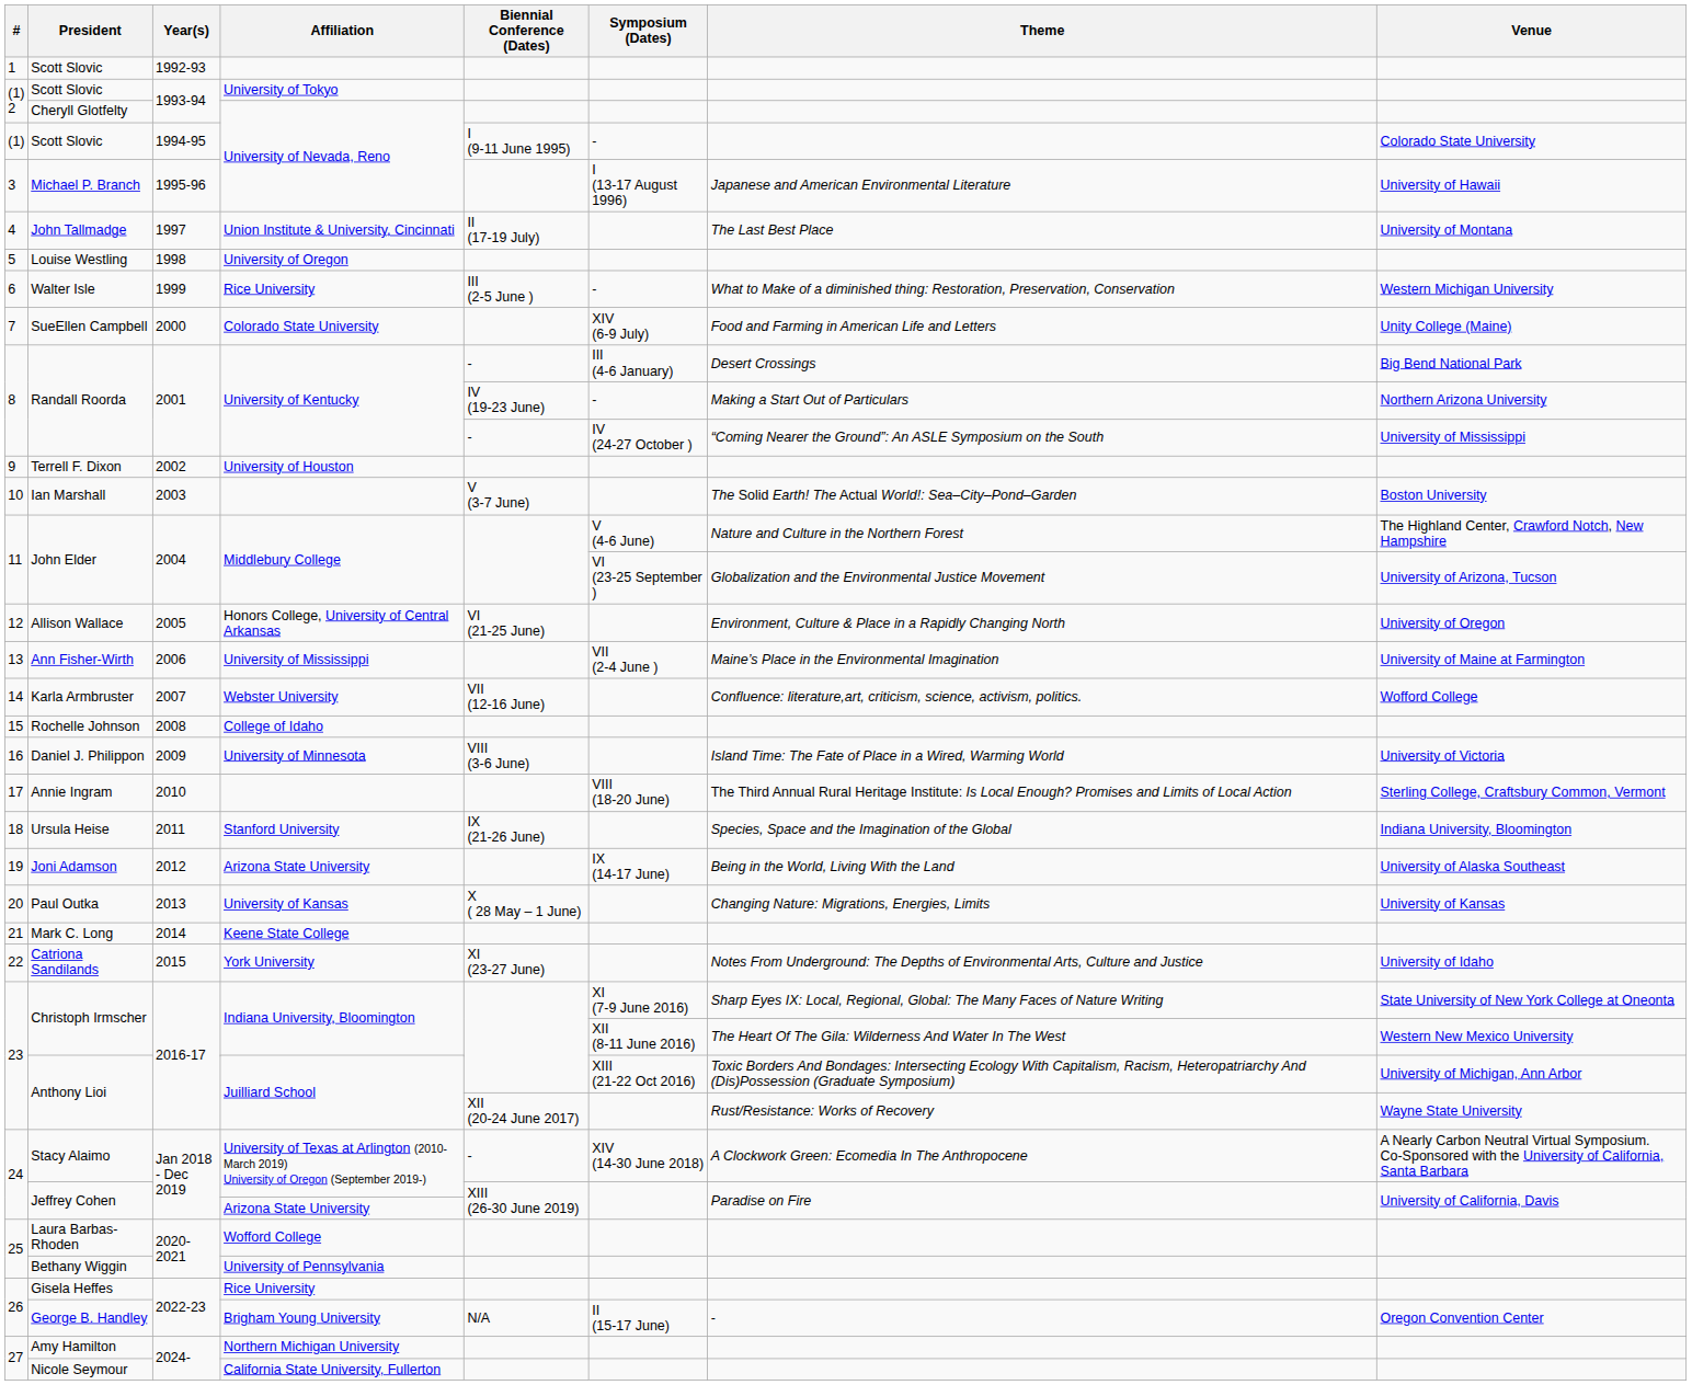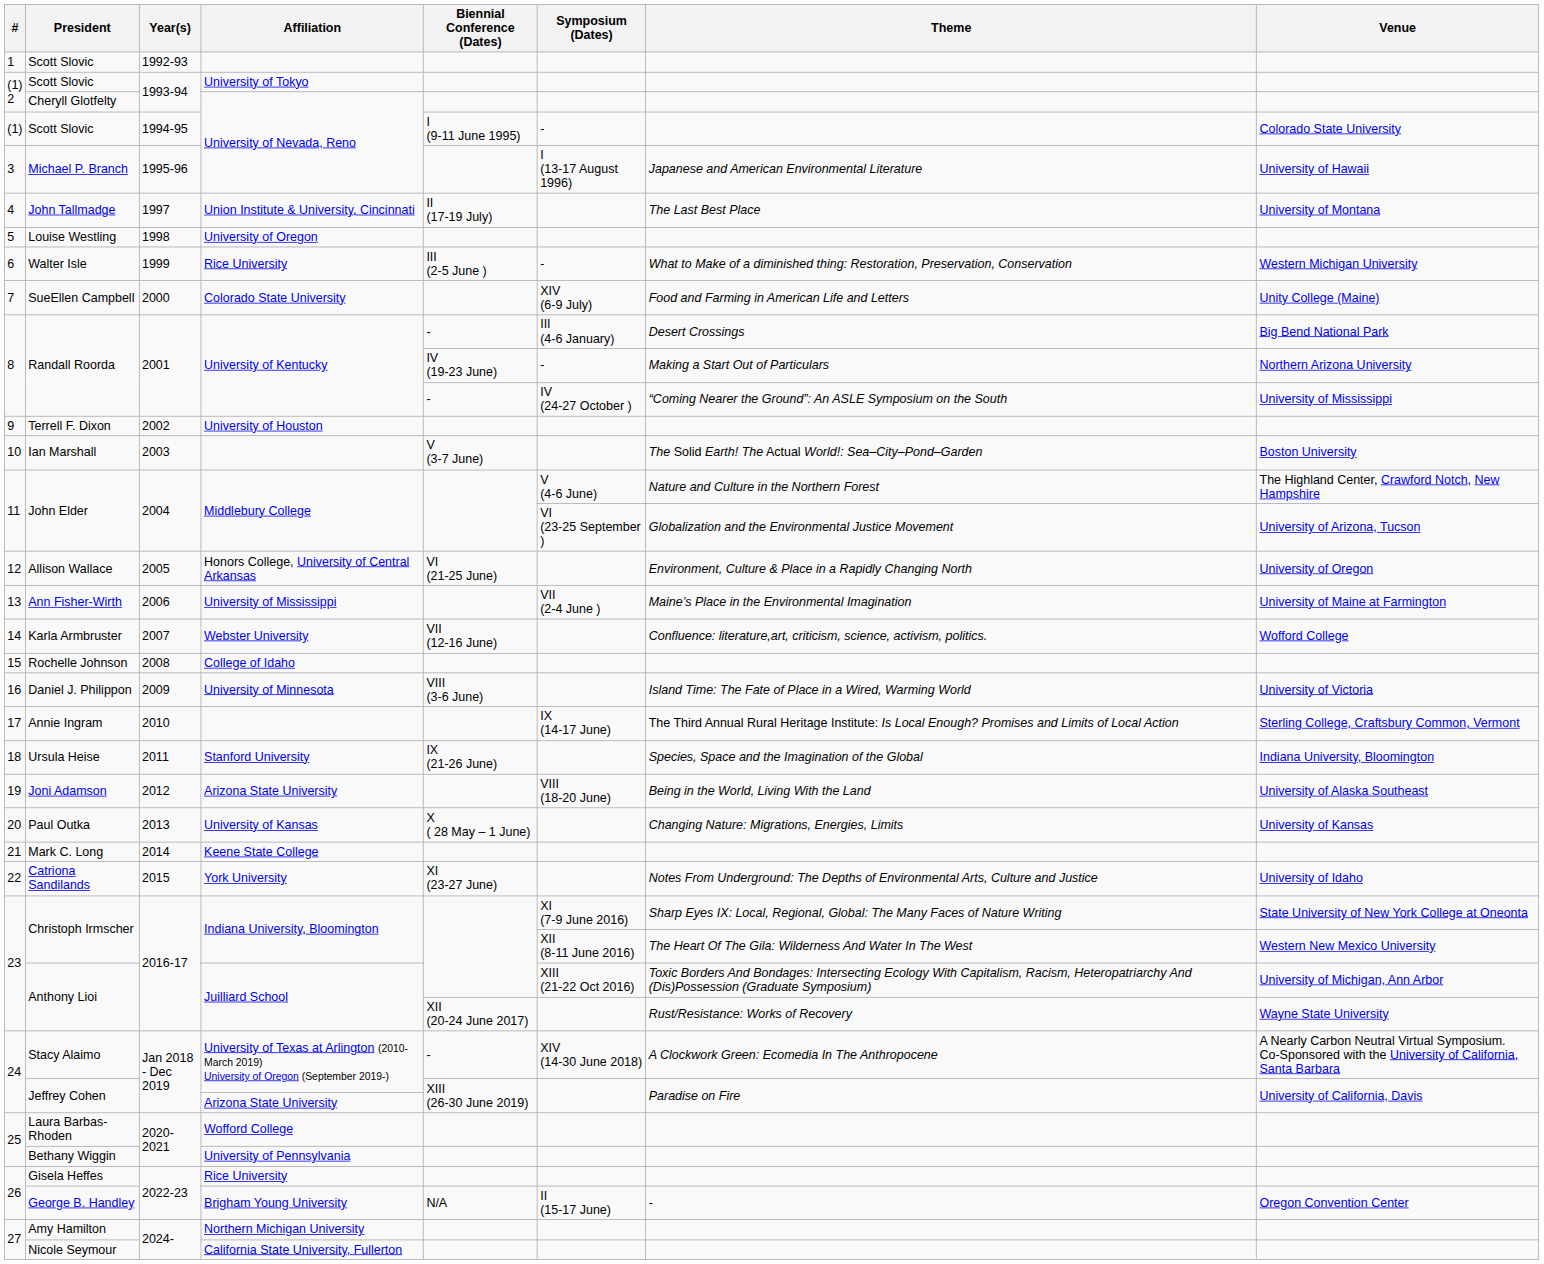Annie Ingram | Symposium (Dates): VIII (18-20 June) -> IX (14-17 June)
Joni Adamson | Symposium (Dates): IX (14-17 June) -> VIII (18-20 June)
